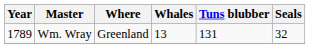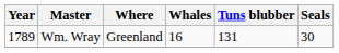Wm. Wray | Whales: 13 -> 16
Wm. Wray | Seals: 32 -> 30
